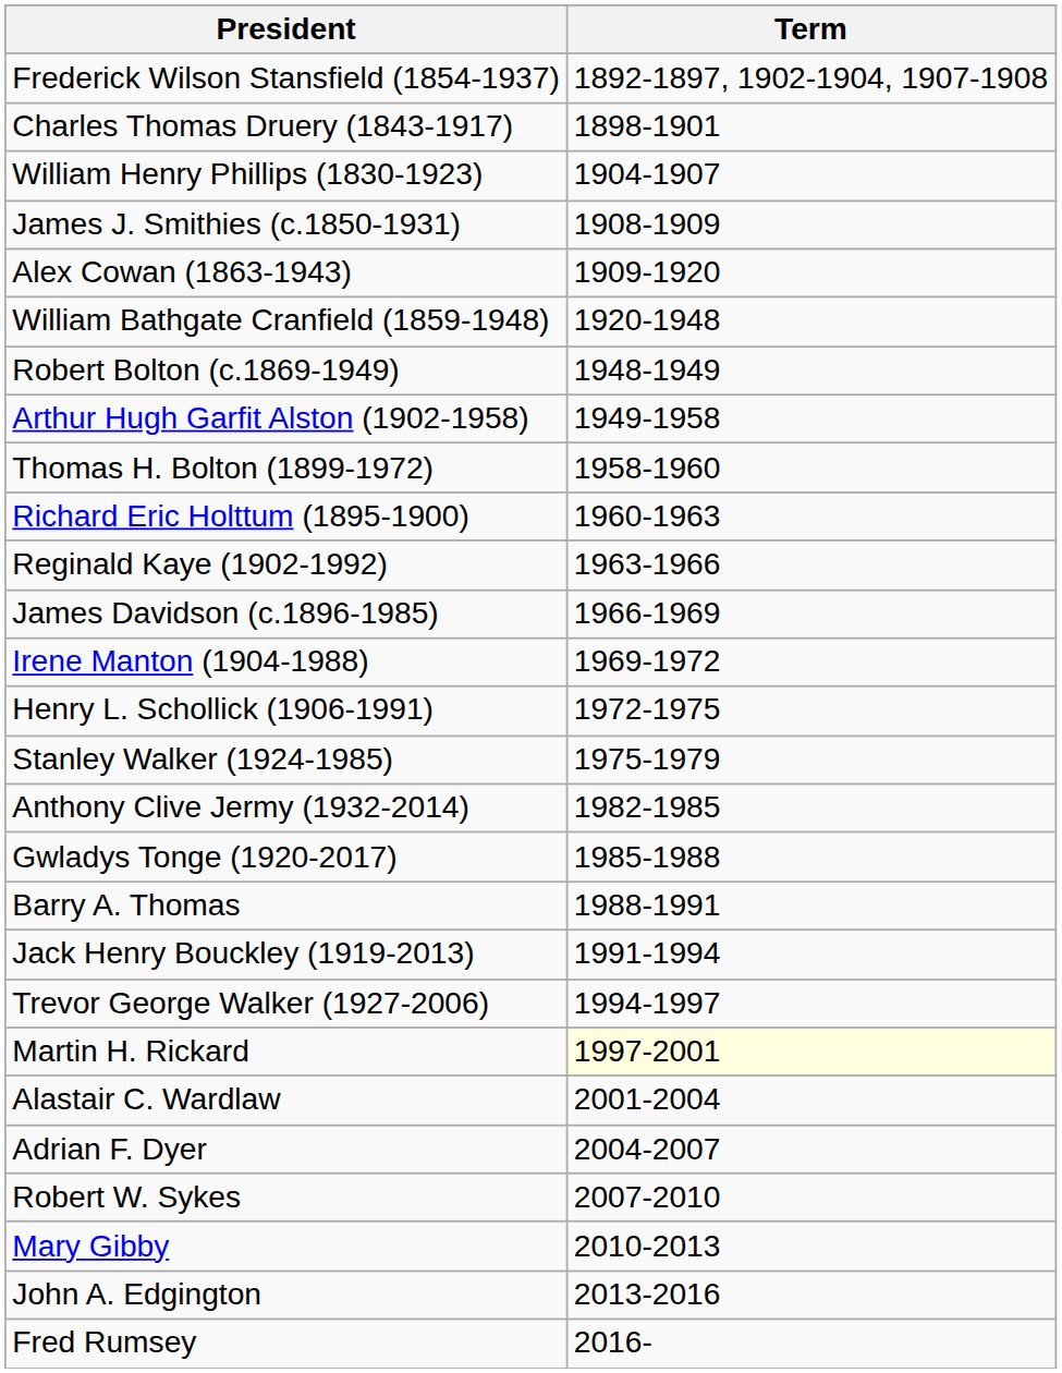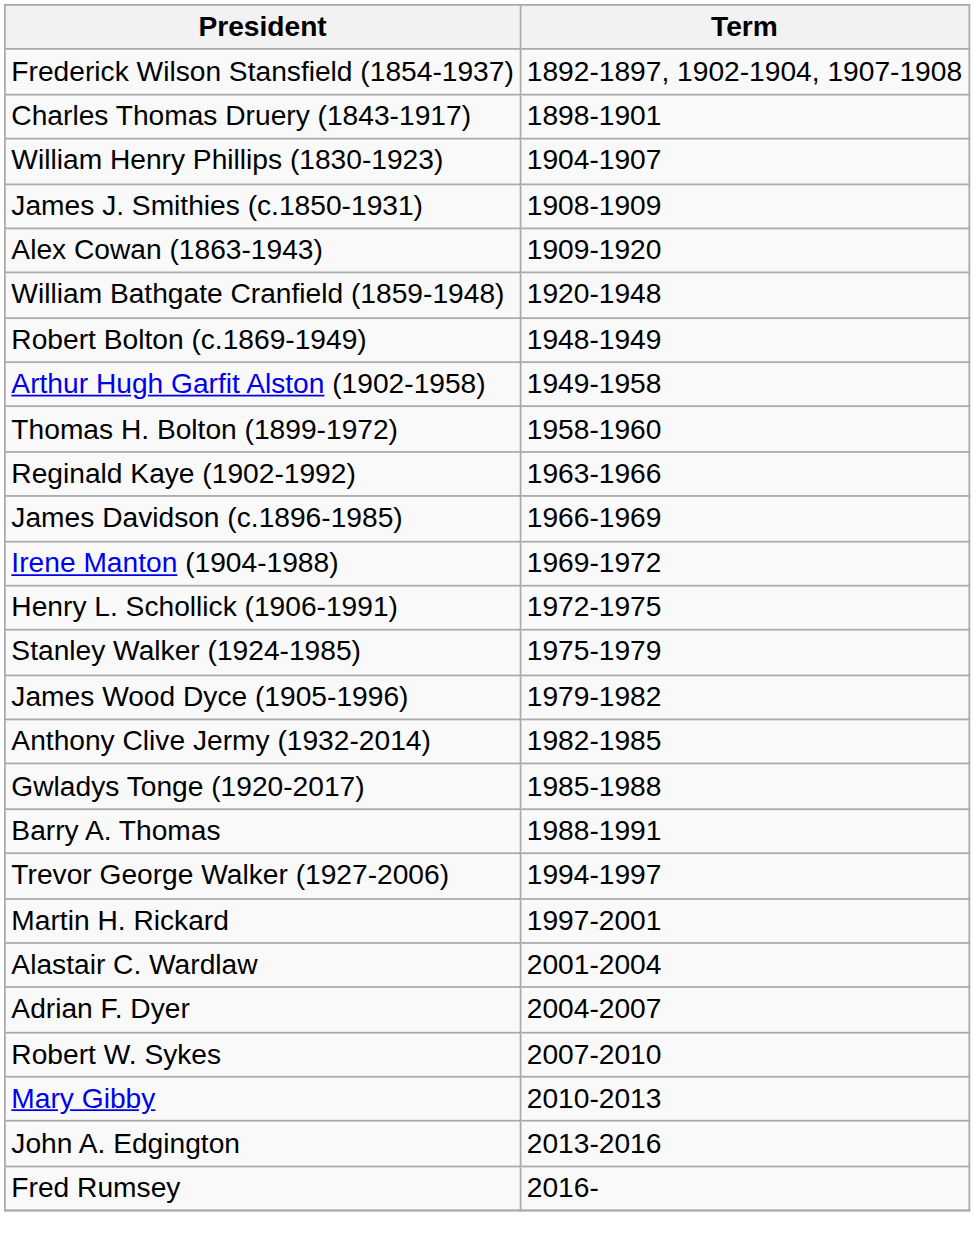- row: Richard Eric Holttum (1895-1900) | 1960-1963
+ row: James Wood Dyce (1905-1996) | 1979-1982
- row: Jack Henry Bouckley (1919-2013) | 1991-1994
Martin H. Rickard | Term: lightyellow background -> no background
